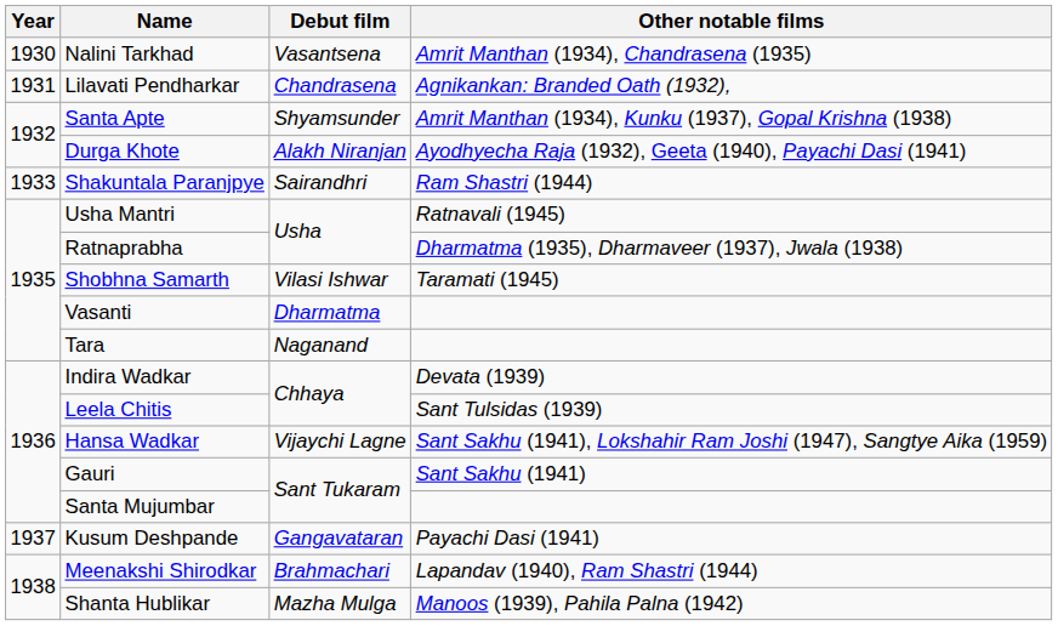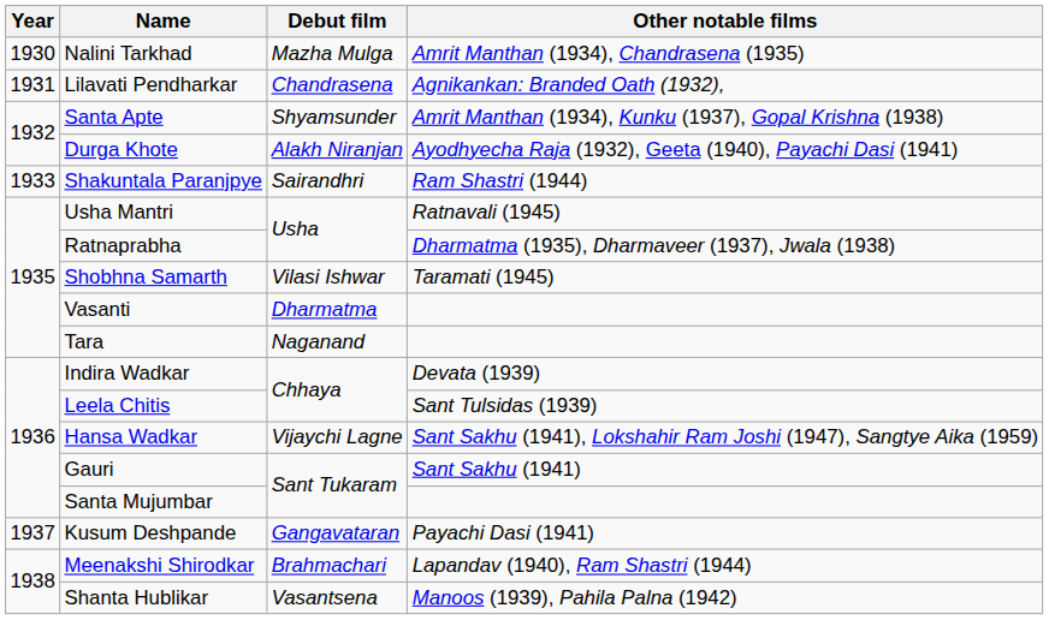Nalini Tarkhad | Debut film: Vasantsena -> Mazha Mulga
Shanta Hublikar | Debut film: Mazha Mulga -> Vasantsena
